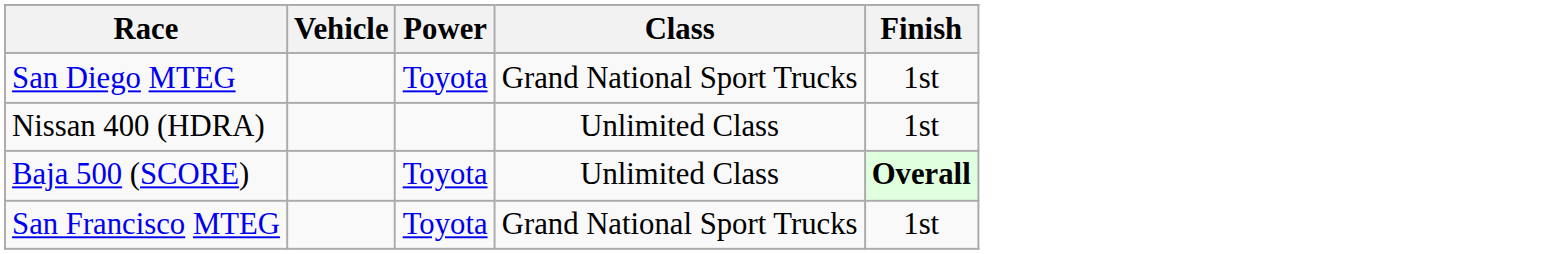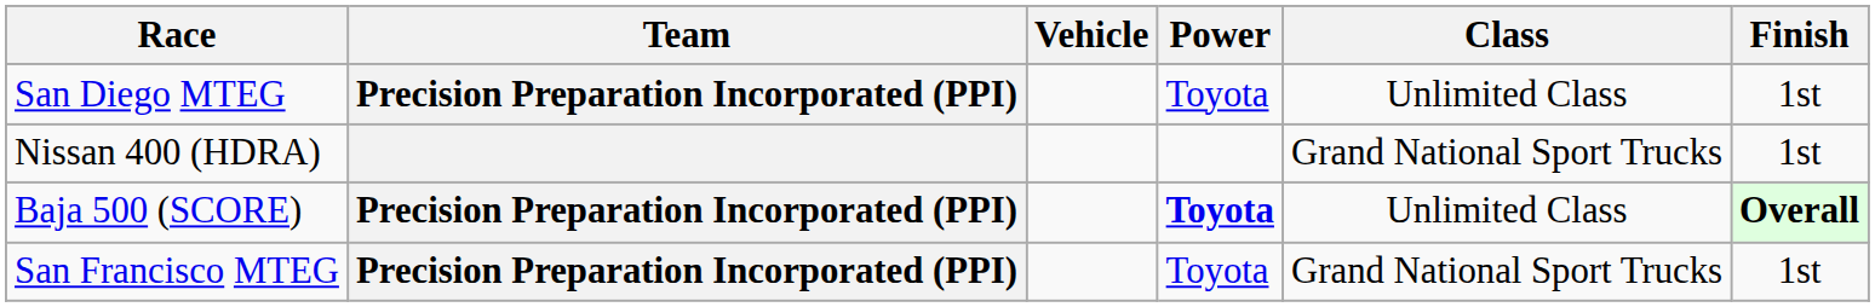+ column: Team | Precision Preparation Incorporated (PPI) | Precision Preparation Incorporated (PPI) | Precision Preparation Incorporated (PPI)
San Diego MTEG | Class: Grand National Sport Trucks -> Unlimited Class
Nissan 400 (HDRA) | Class: Unlimited Class -> Grand National Sport Trucks
Baja 500 (SCORE) | Power: normal -> bold
